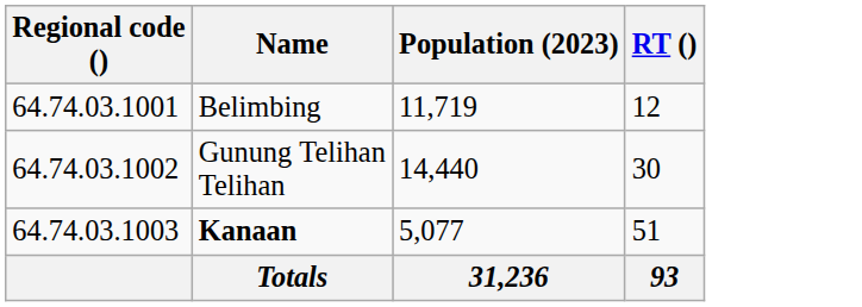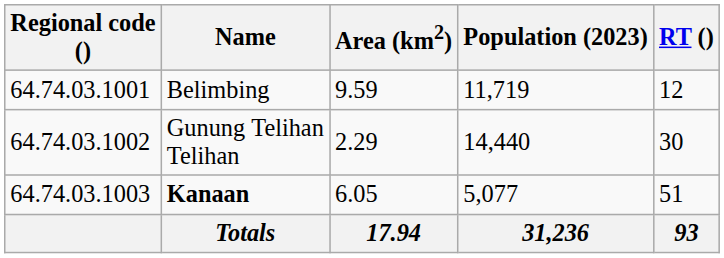+ column: Area (km2) | 9.59 | 2.29 | 6.05 | 17.94
